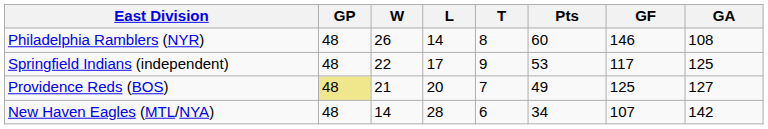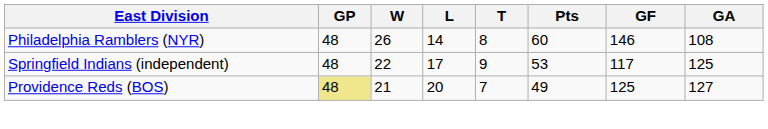- row: New Haven Eagles (MTL/NYA) | 48 | 14 | 28 | 6 | 34 | 107 | 142
